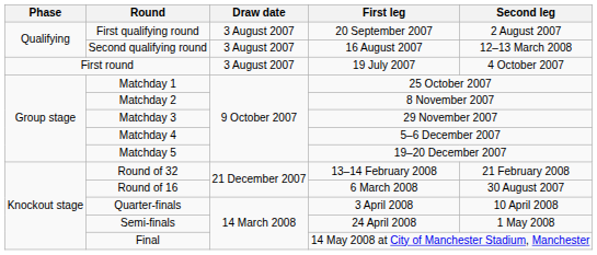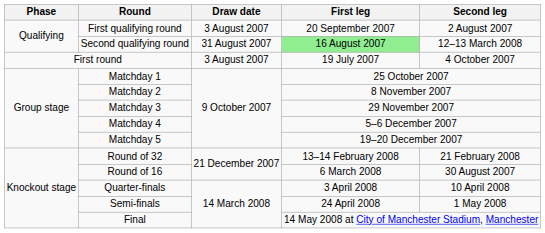Second qualifying round | Draw date: 3 August 2007 -> 31 August 2007
Second qualifying round | First leg: no background -> lightgreen background
